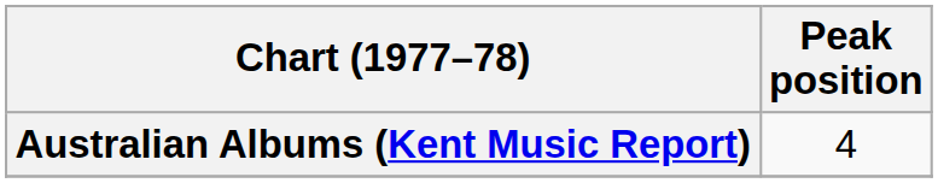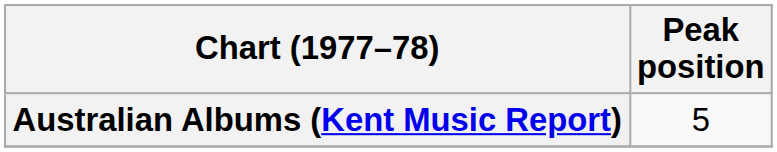Australian Albums (Kent Music Report) | Peak position: 4 -> 5
